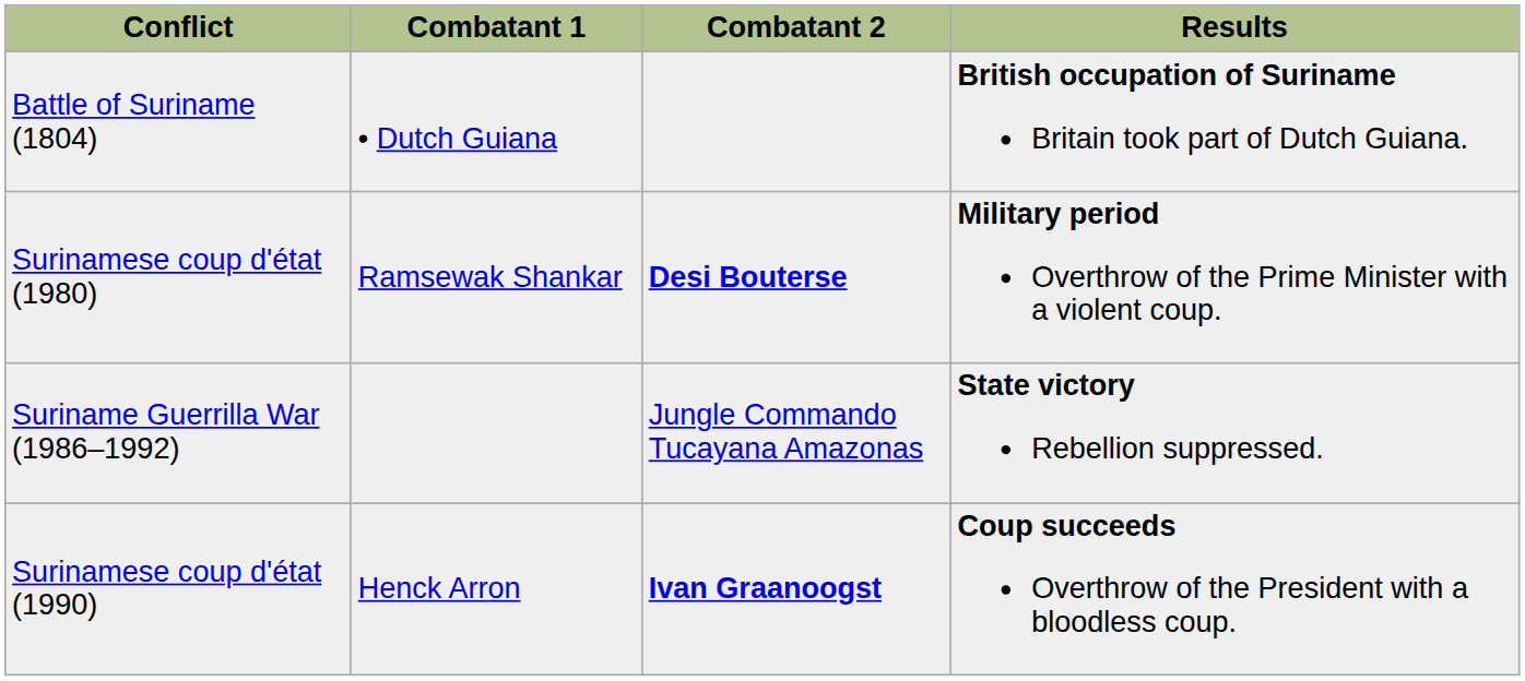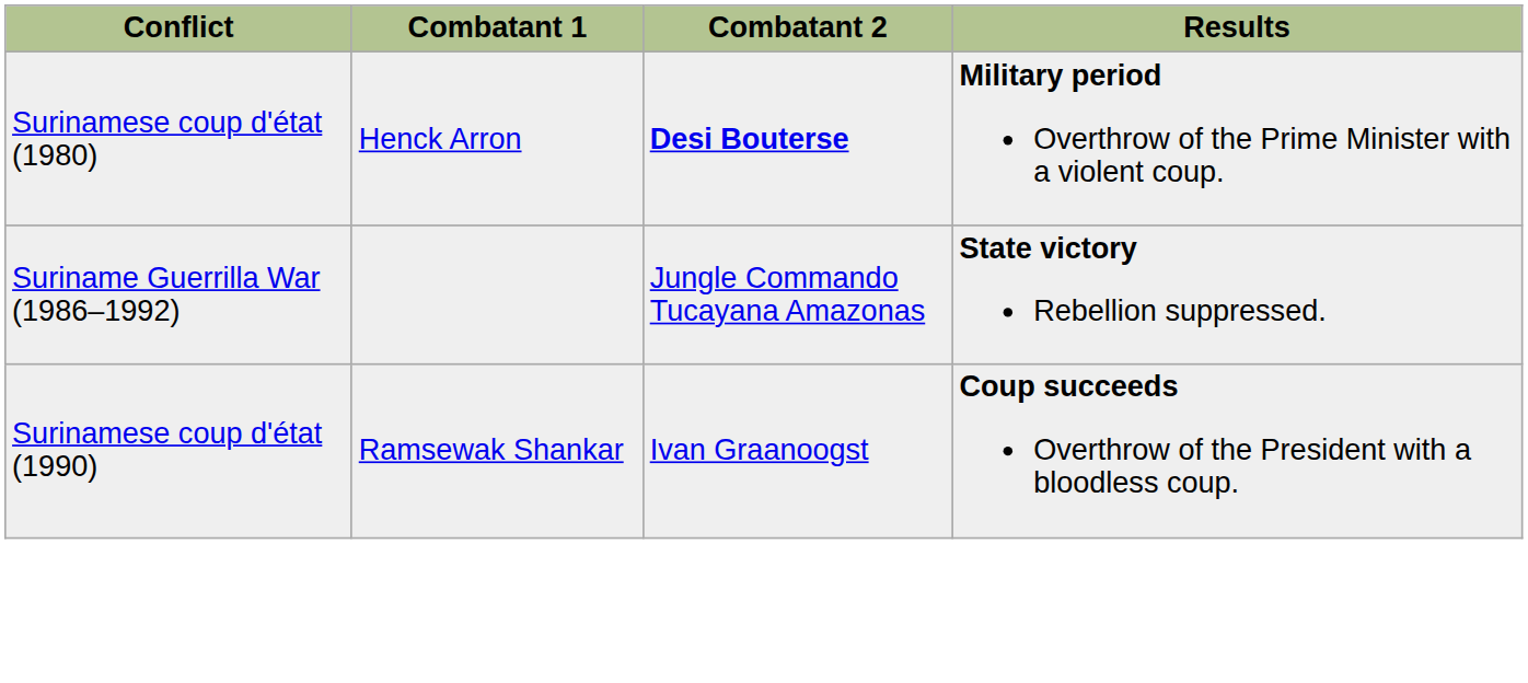- row: Battle of Suriname (1804) | • Dutch Guiana | British occupation of Suriname Britain took part of Dutch Guiana.
Surinamese coup d'état (1980) | Combatant 1: Ramsewak Shankar -> Henck Arron
Surinamese coup d'état (1990) | Combatant 1: Henck Arron -> Ramsewak Shankar
Surinamese coup d'état (1990) | Combatant 2: bold -> normal
